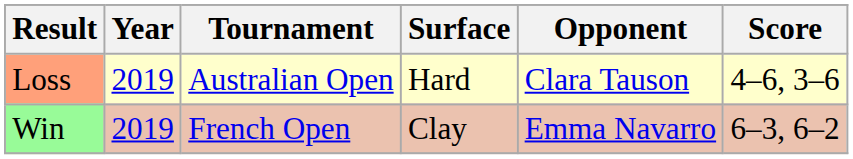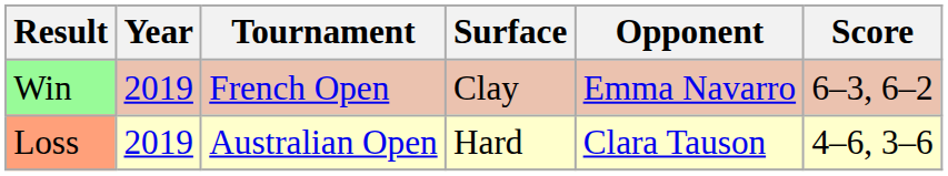rows swapped: Loss <-> Win
